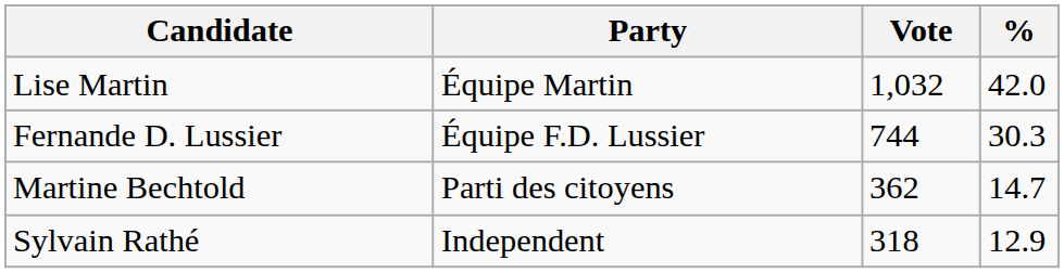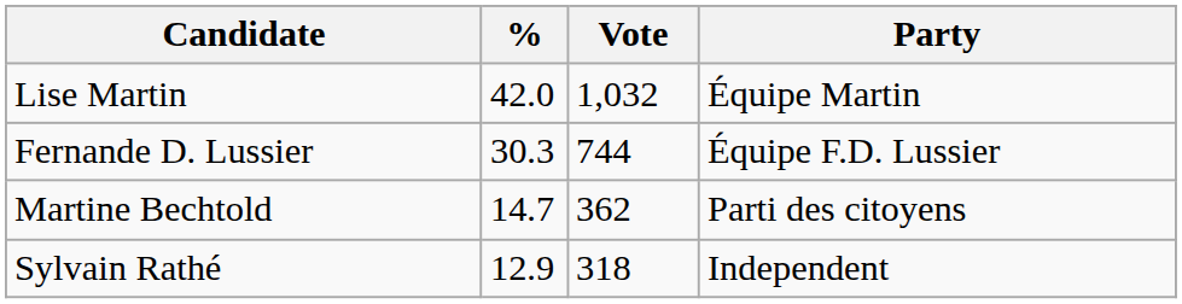columns swapped: Party <-> %
